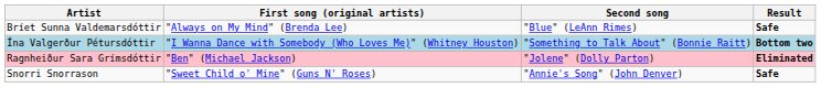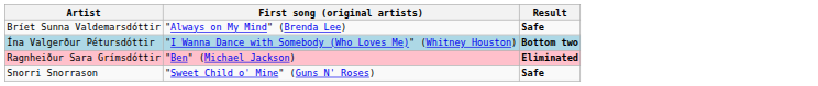- column: Second song | "Blue" (LeAnn Rimes) | "Something to Talk About" (Bonnie Raitt) | "Jolene" (Dolly Parton) | "Annie's Song" (John Denver)
